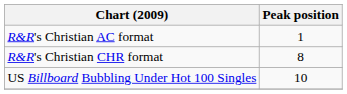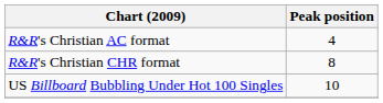R&R's Christian AC format | Peak position: 1 -> 4
